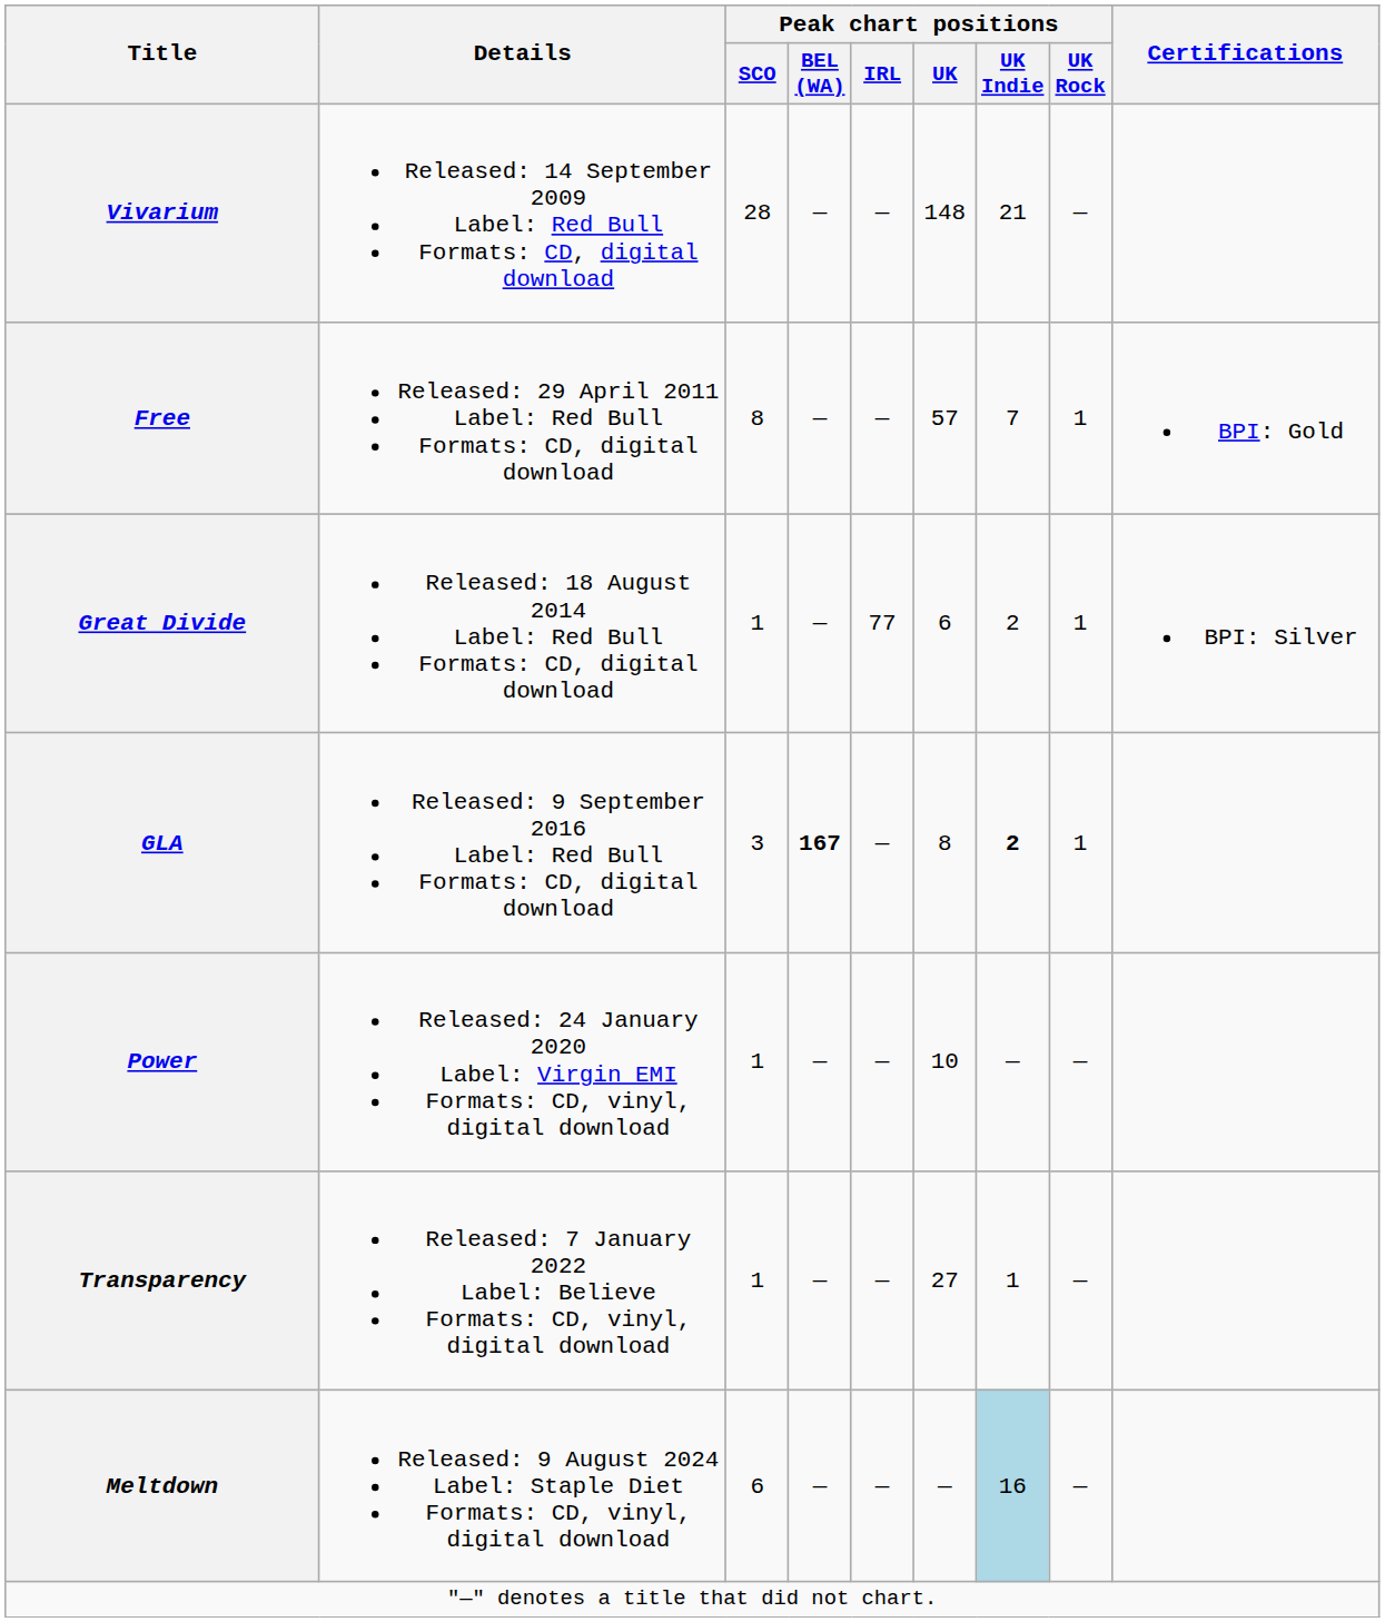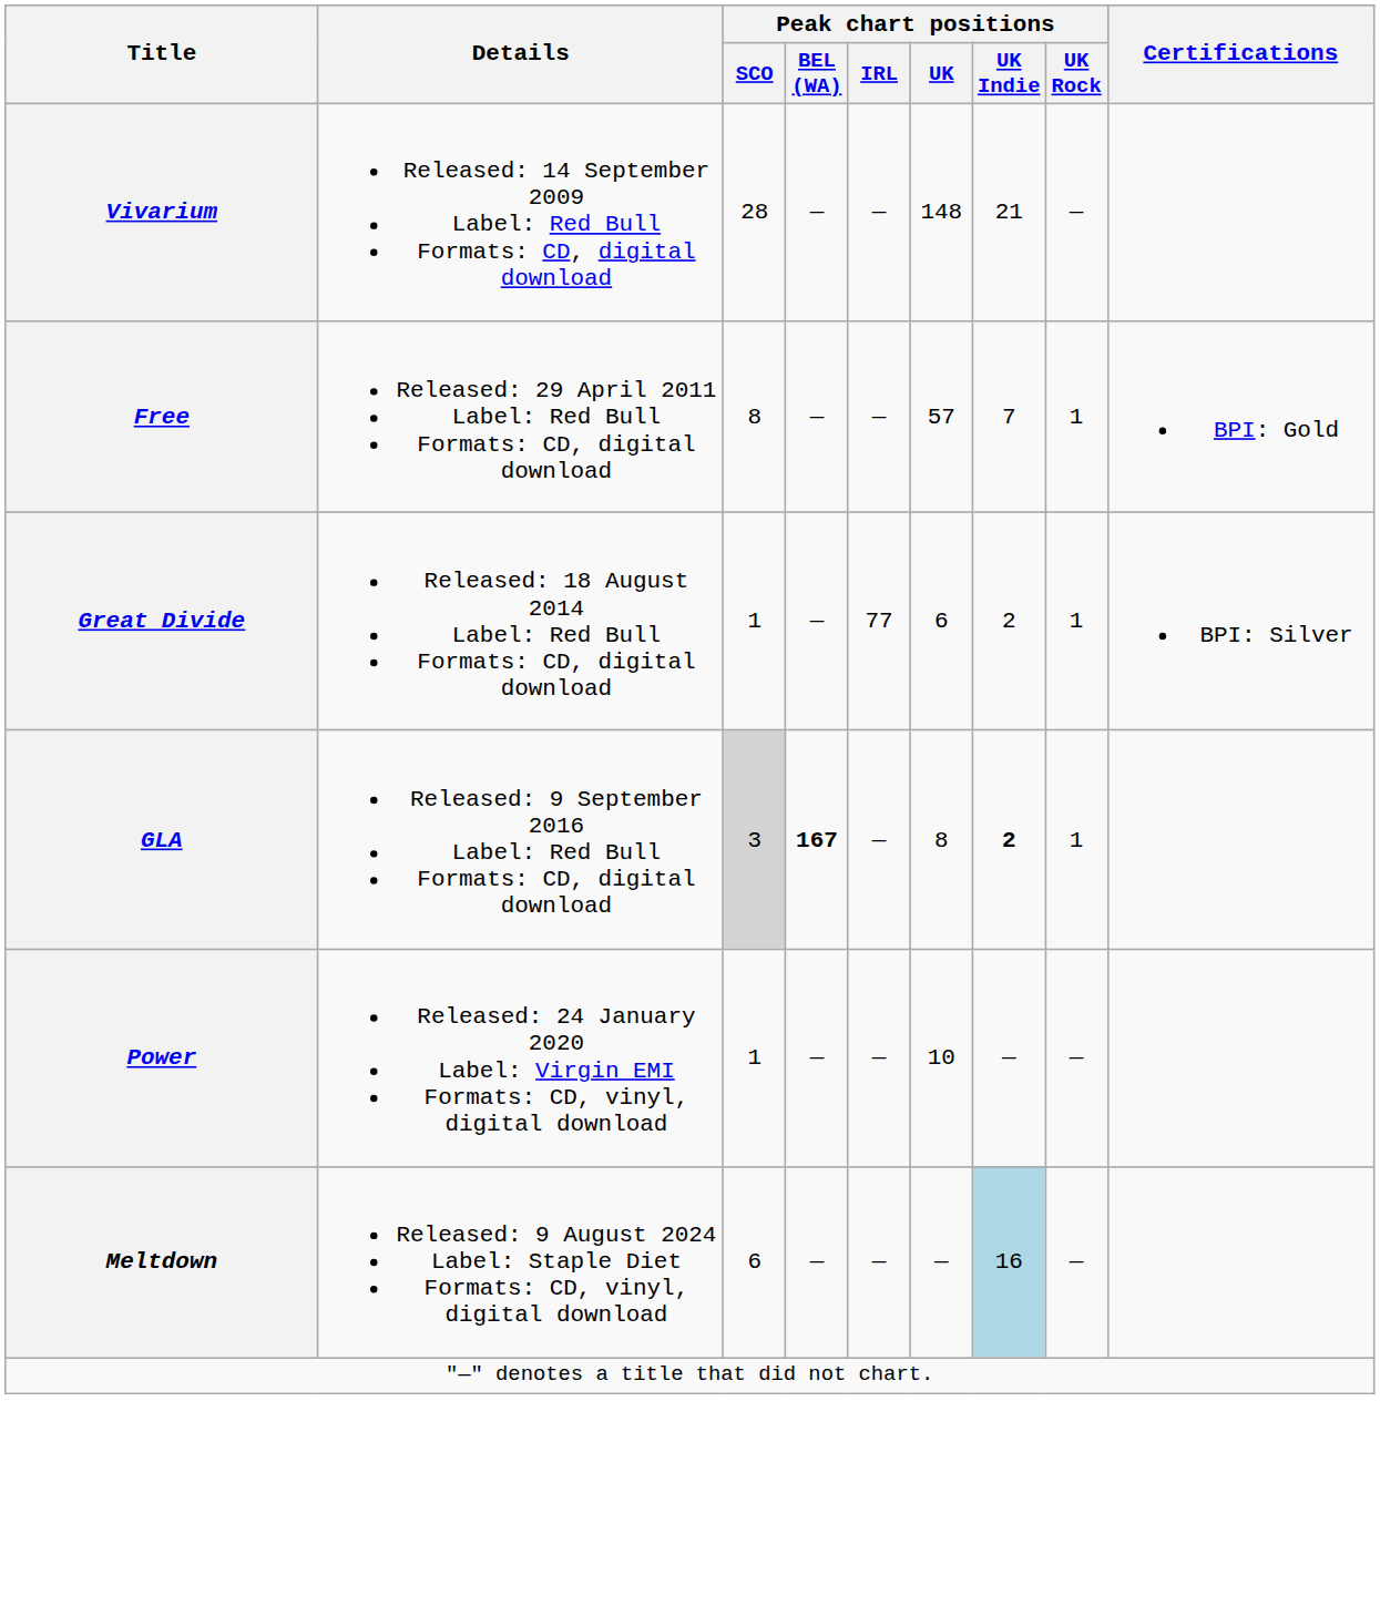GLA | Peak chart positions / SCO: no background -> lightgrey background
- row: Transparency | Released: 7 January 2022 Label: Believe Formats: CD, vinyl, digital download | 1 | — | — | 27 | 1 | —
